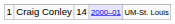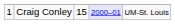Craig Conley | column 3: 14 -> 15
